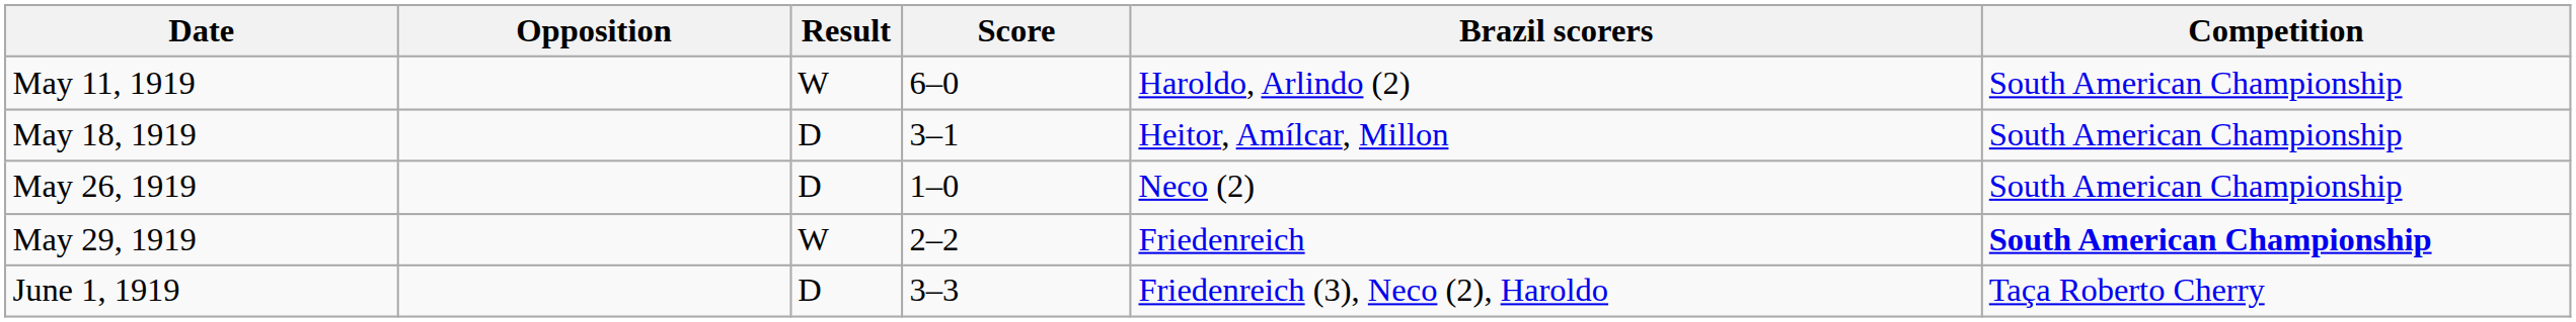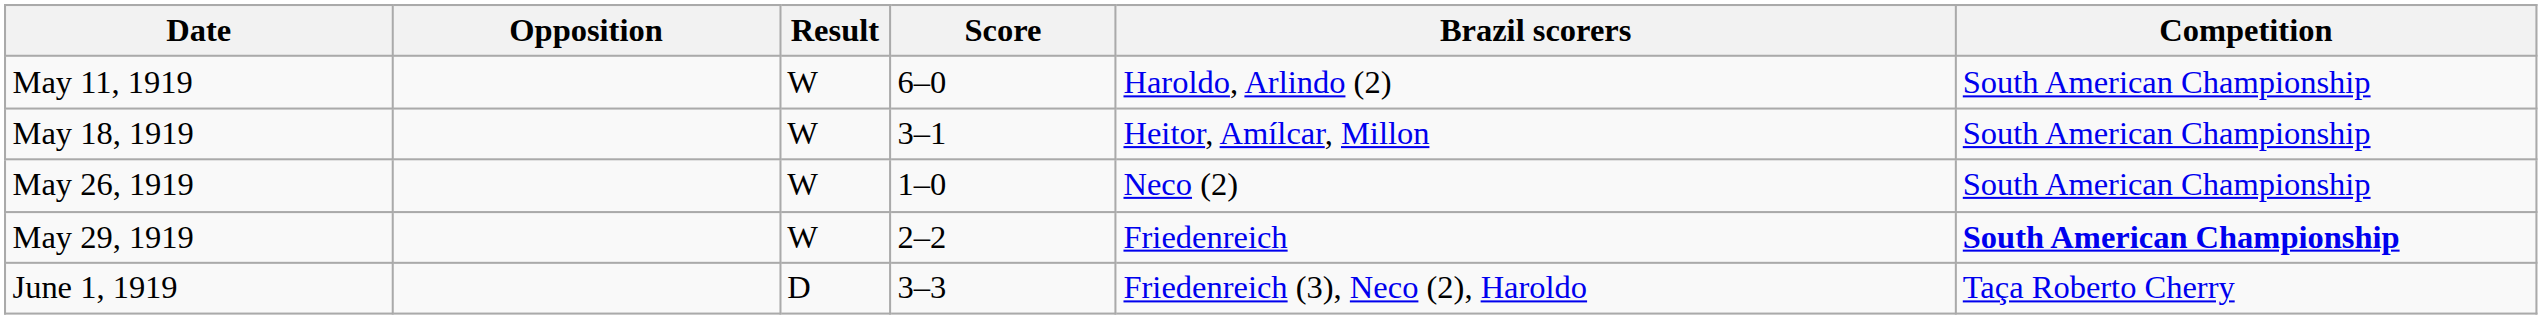May 18, 1919 | Result: D -> W
May 26, 1919 | Result: D -> W
